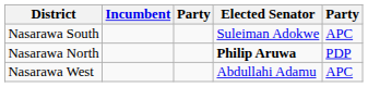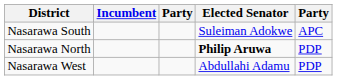Nasarawa West | column 5: APC -> PDP
